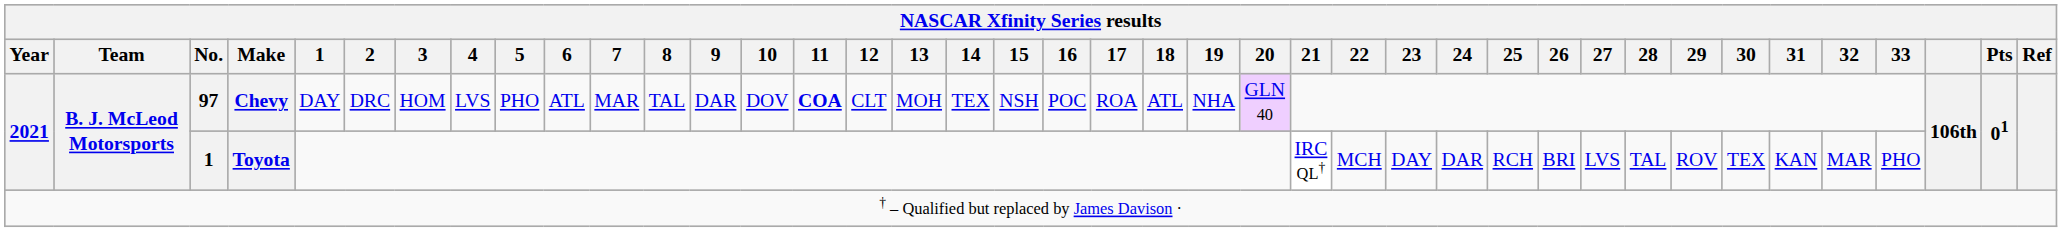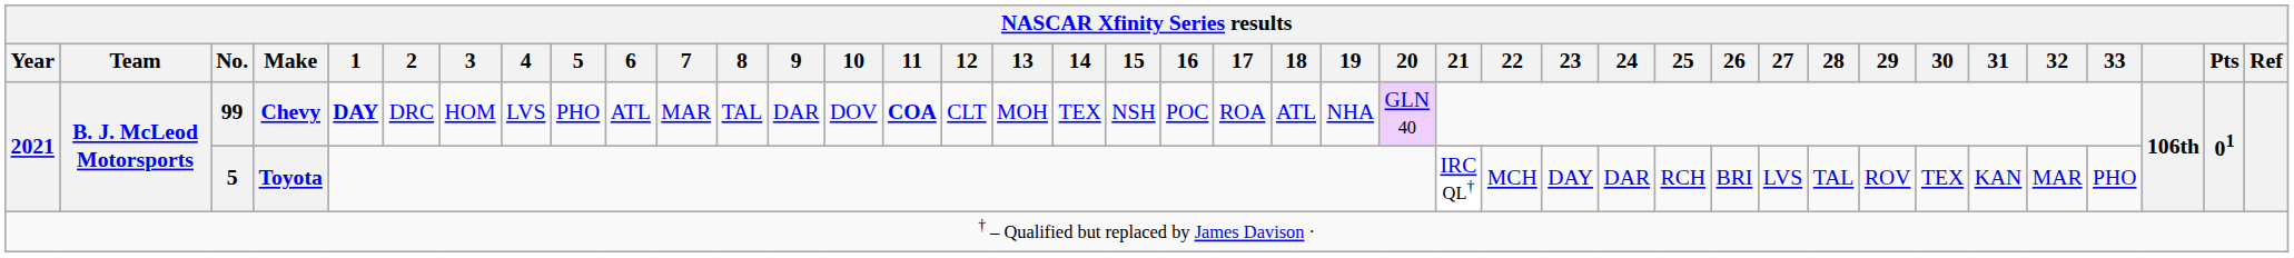Chevy | No.: 97 -> 99
Chevy | 1: normal -> bold
Toyota | No.: 1 -> 5
